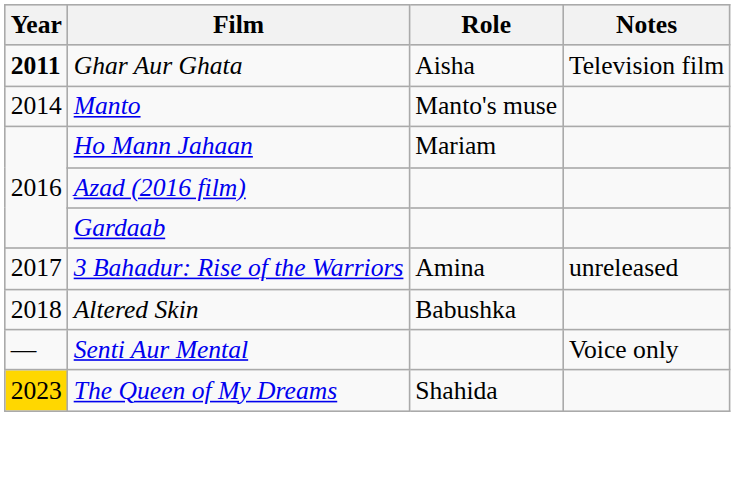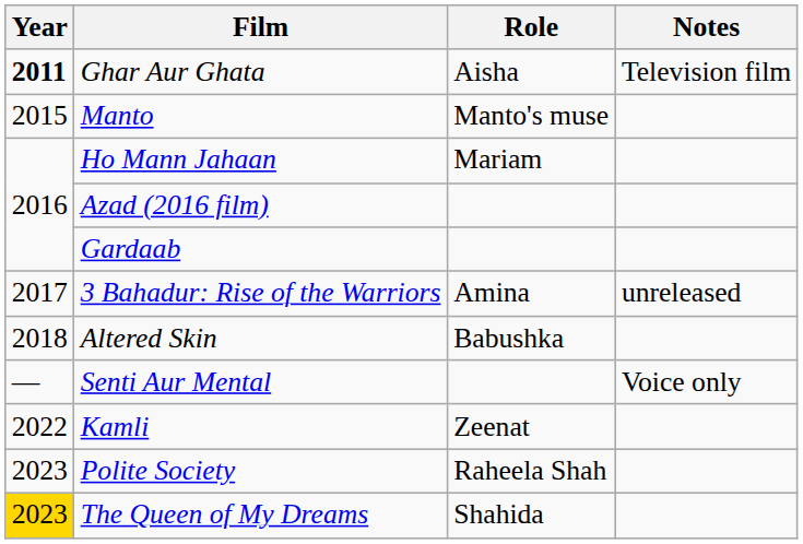Manto | Year: 2014 -> 2015
+ row: 2022 | Kamli | Zeenat
+ row: 2023 | Polite Society | Raheela Shah
